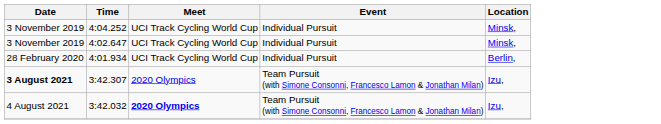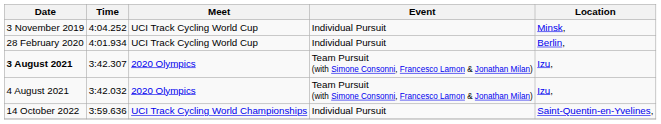- row: 3 November 2019 | 4:02.647 | UCI Track Cycling World Cup | Individual Pursuit | Minsk,
3:42.032 | Meet: bold -> normal
+ row: 14 October 2022 | 3:59.636 | UCI Track Cycling World Championships | Individual Pursuit | Saint-Quentin-en-Yvelines,
